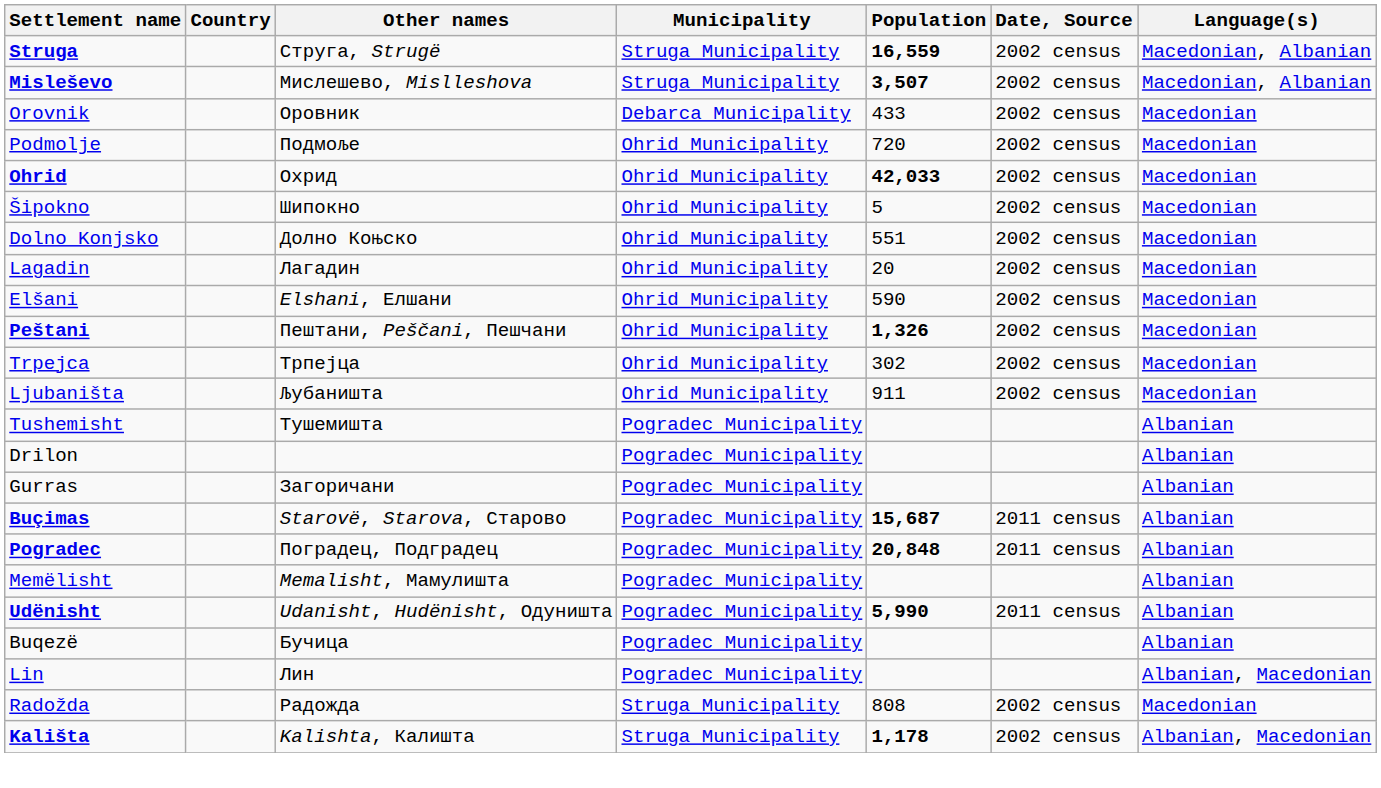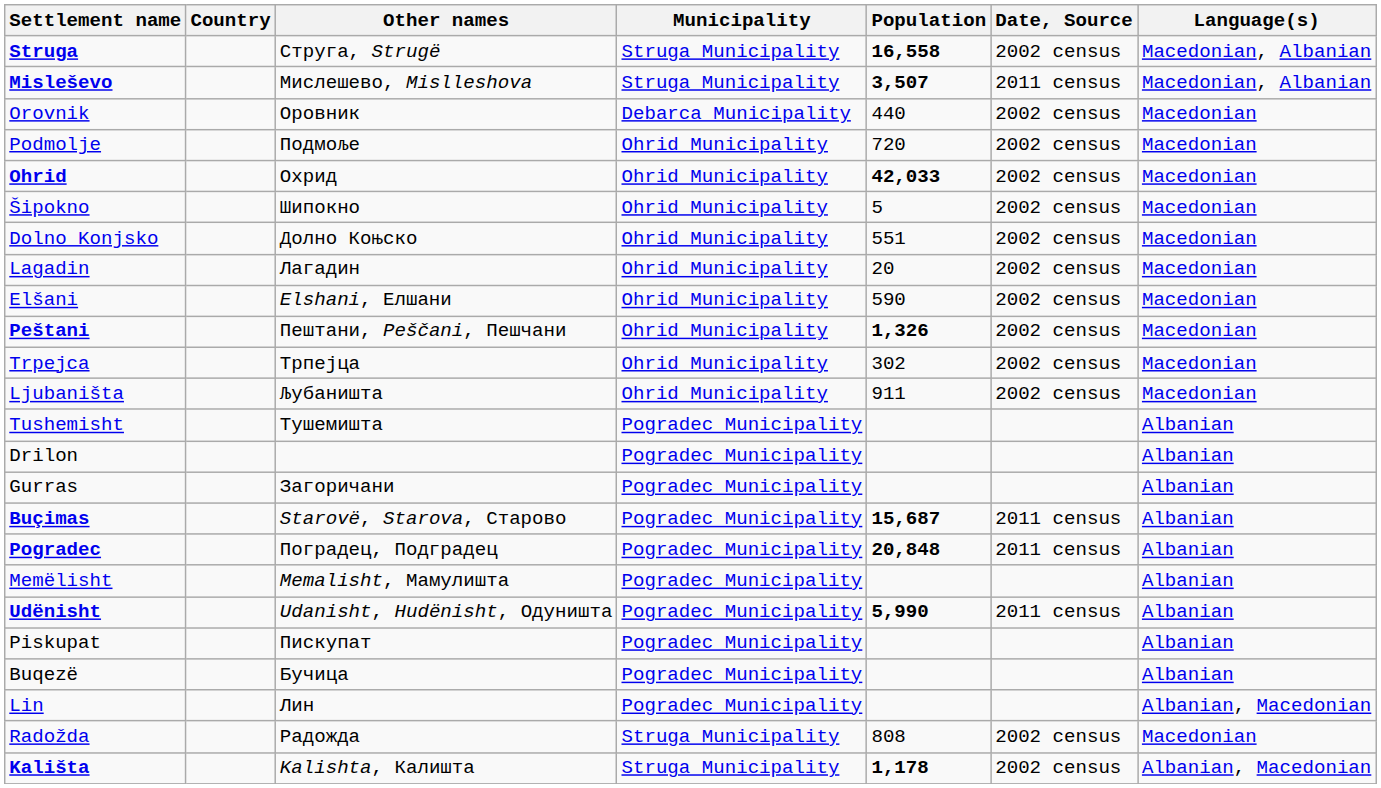Struga | Population: 16,559 -> 16,558
Misleševo | Date, Source: 2002 census -> 2011 census
Orovnik | Population: 433 -> 440
+ row: Piskupat | Пискупат | Pogradec Municipality | Albanian
